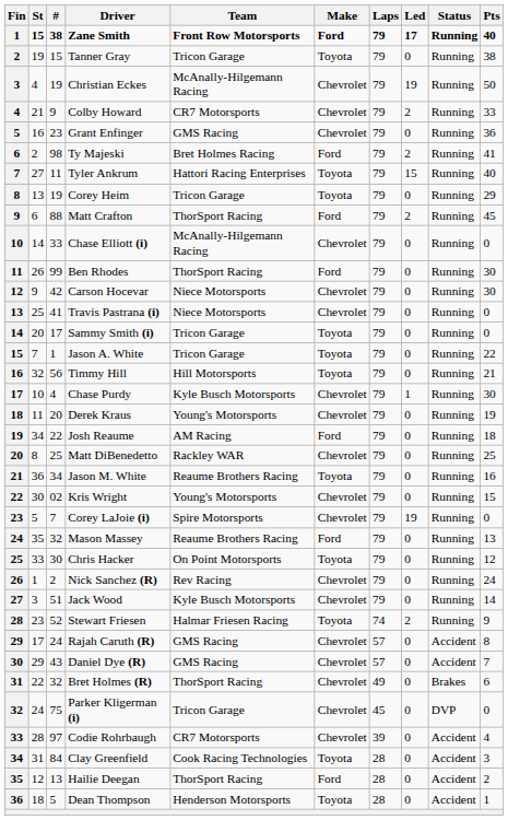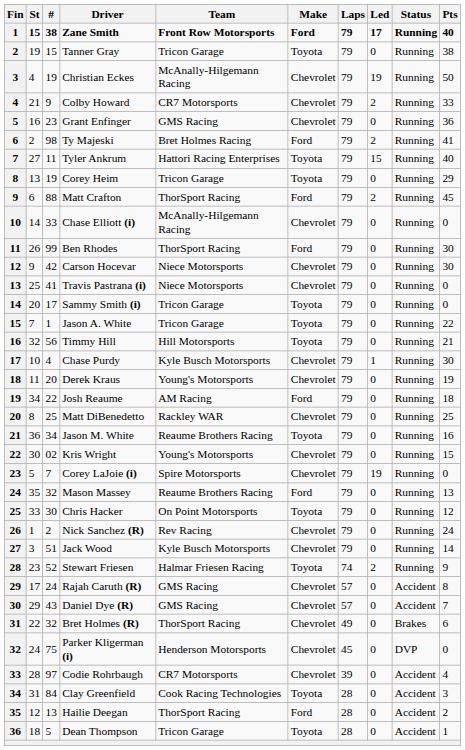Parker Kligerman (i) | Team: Tricon Garage -> Henderson Motorsports
Dean Thompson | Team: Henderson Motorsports -> Tricon Garage
